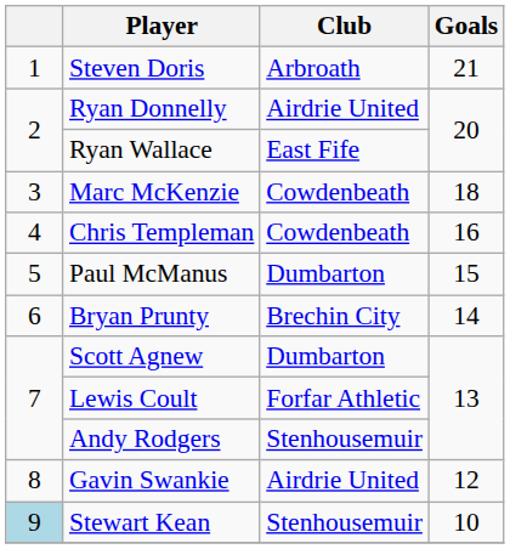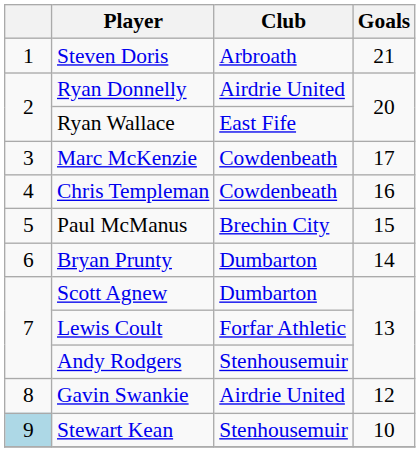Marc McKenzie | Goals: 18 -> 17
Paul McManus | Club: Dumbarton -> Brechin City
Bryan Prunty | Club: Brechin City -> Dumbarton
